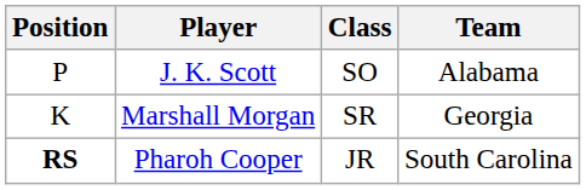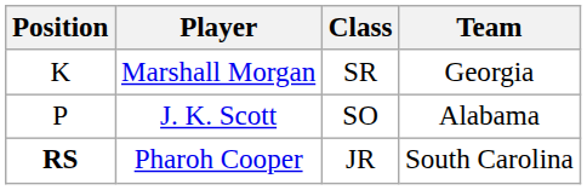rows swapped: J. K. Scott <-> Marshall Morgan
